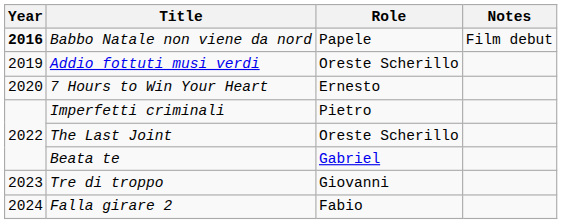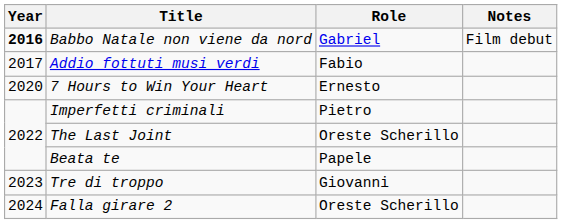Babbo Natale non viene da nord | Role: Papele -> Gabriel
Addio fottuti musi verdi | Year: 2019 -> 2017
Addio fottuti musi verdi | Role: Oreste Scherillo -> Fabio
Beata te | Role: Gabriel -> Papele
Falla girare 2 | Role: Fabio -> Oreste Scherillo
